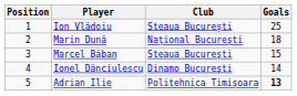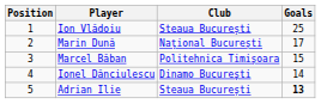Marin Dună | Goals: 18 -> 17
Marcel Băban | Club: Steaua București -> Politehnica Timișoara
Adrian Ilie | Club: Politehnica Timișoara -> Steaua București
